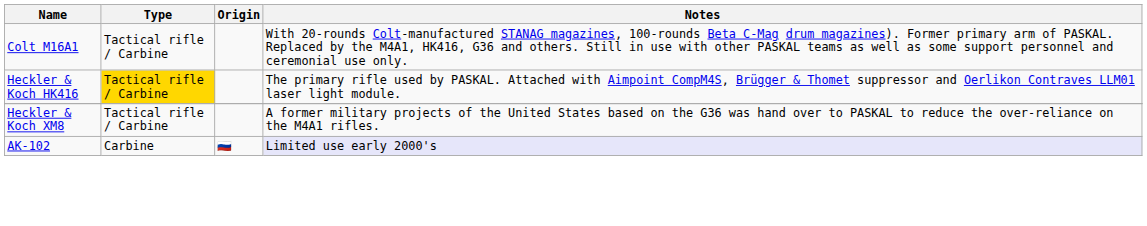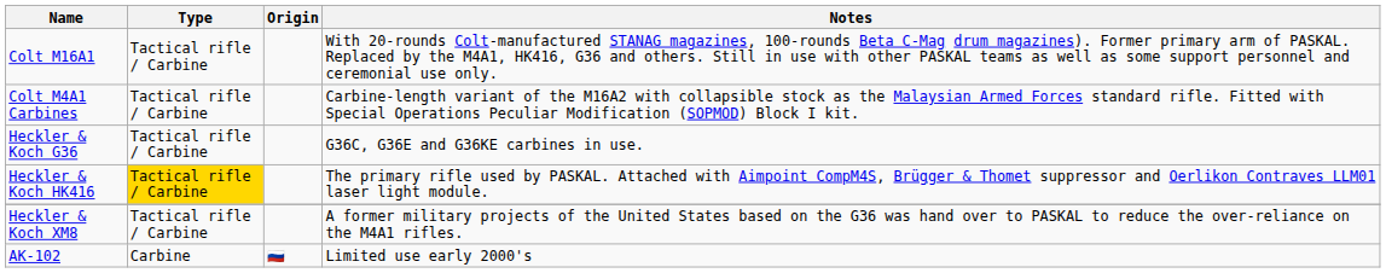+ row: Colt M4A1 Carbines | Tactical rifle / Carbine | Carbine-length variant of the M16A2 with collapsible stock as the Malaysian Armed Forces standard rifle. Fitted with Special Operations Peculiar Modification (SOPMOD) Block I kit.
+ row: Heckler & Koch G36 | Tactical rifle / Carbine | G36C, G36E and G36KE carbines in use.
AK-102 | Notes: lavender background -> no background
